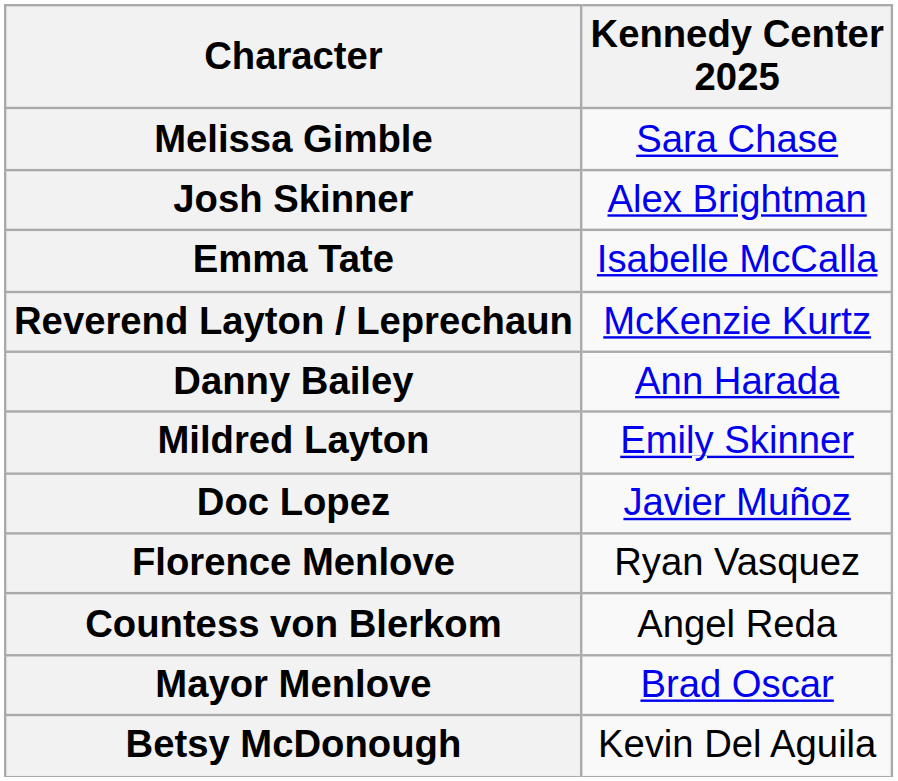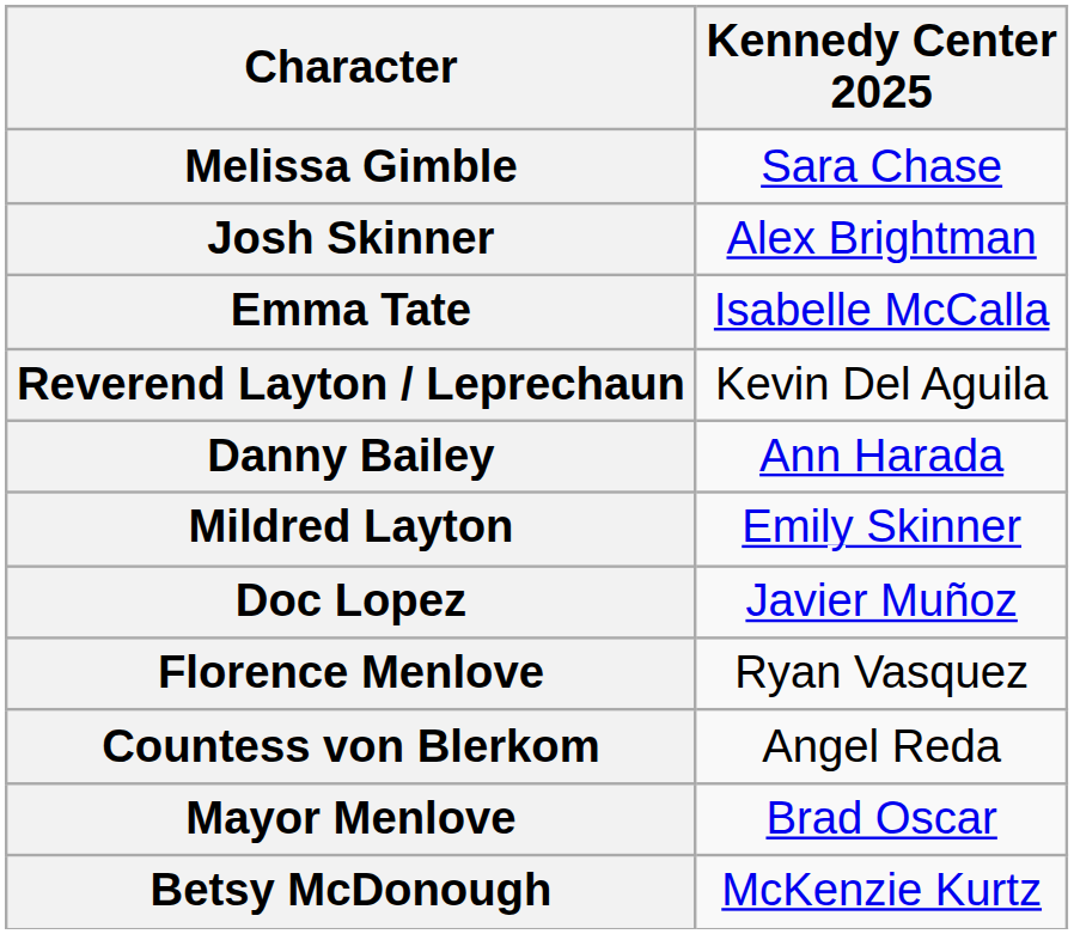Reverend Layton / Leprechaun | Kennedy Center 2025: McKenzie Kurtz -> Kevin Del Aguila
Betsy McDonough | Kennedy Center 2025: Kevin Del Aguila -> McKenzie Kurtz
